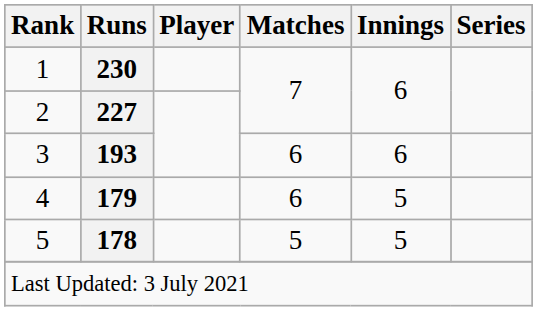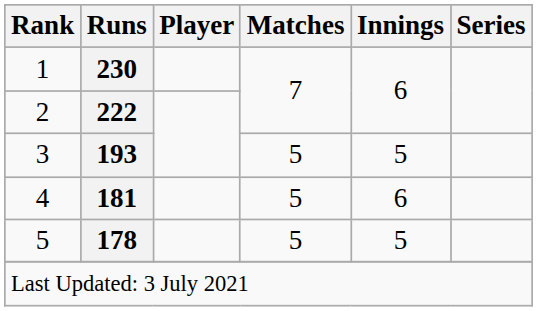2 | Runs: 227 -> 222
3 | Matches: 6 -> 5
3 | Innings: 6 -> 5
4 | Runs: 179 -> 181
4 | Matches: 6 -> 5
4 | Innings: 5 -> 6
